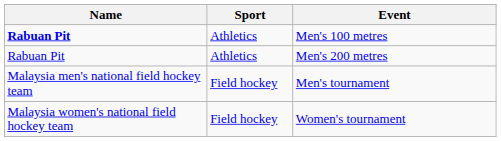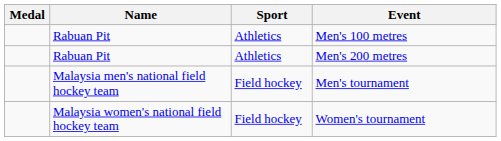+ column: Medal
Men's 100 metres | Name: bold -> normal
